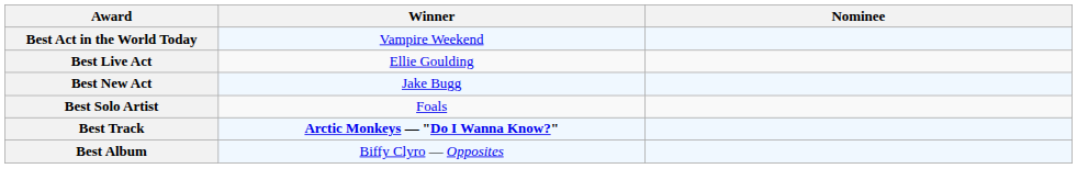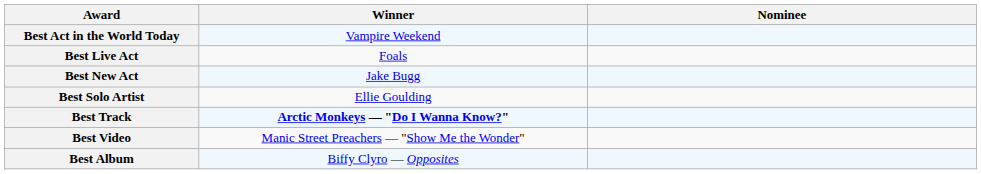Best Live Act | Winner: Ellie Goulding -> Foals
Best Solo Artist | Winner: Foals -> Ellie Goulding
+ row: Best Video | Manic Street Preachers — "Show Me the Wonder"
